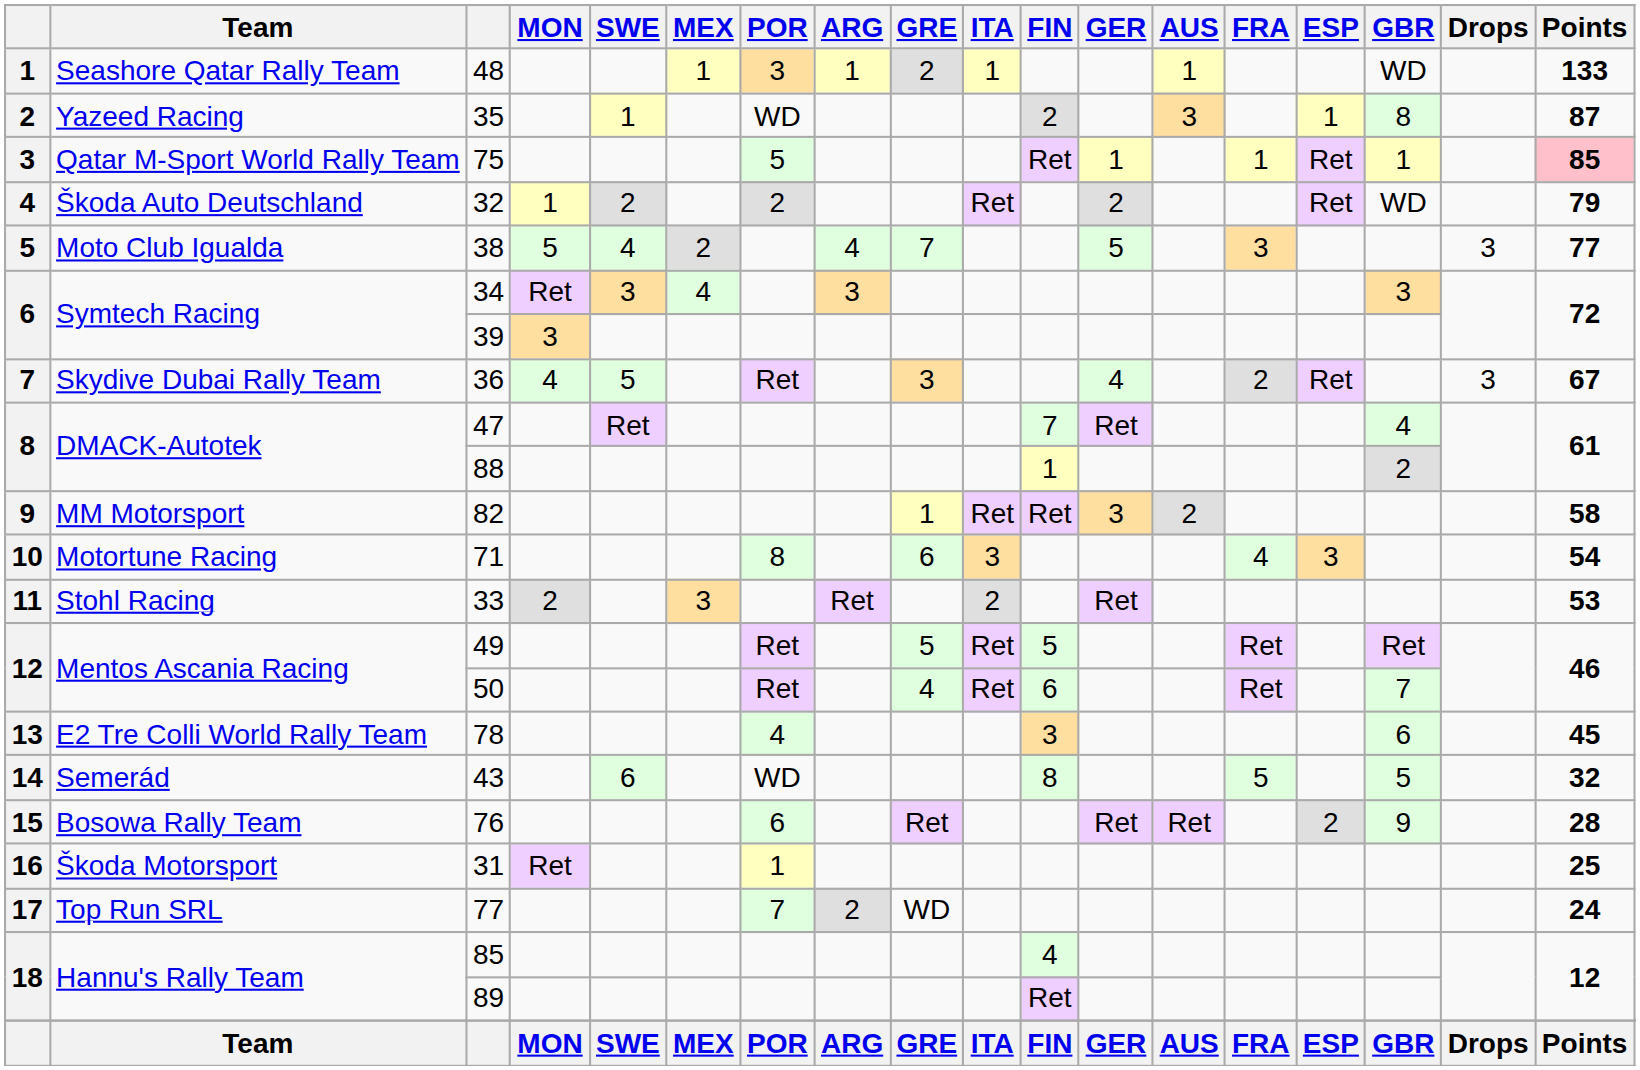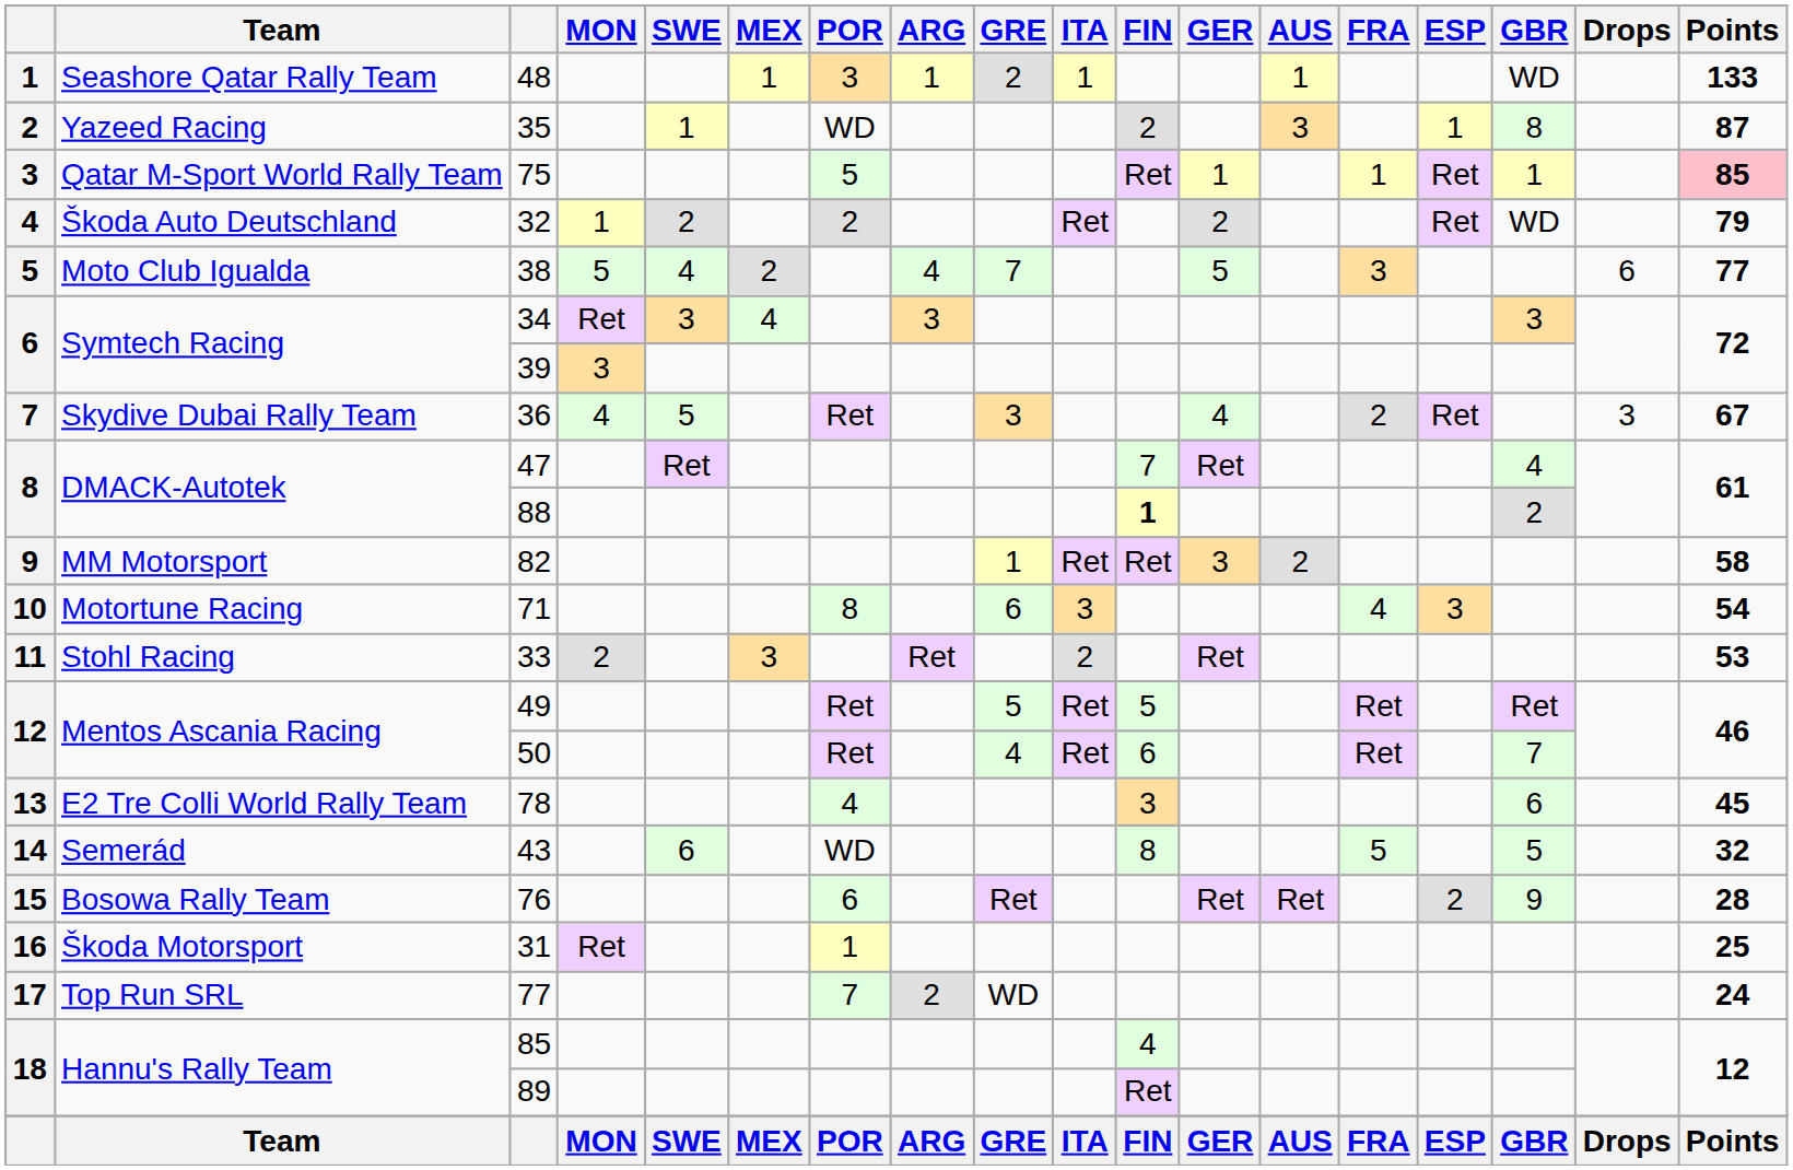38 | Drops: 3 -> 6
88 | FIN: normal -> bold
